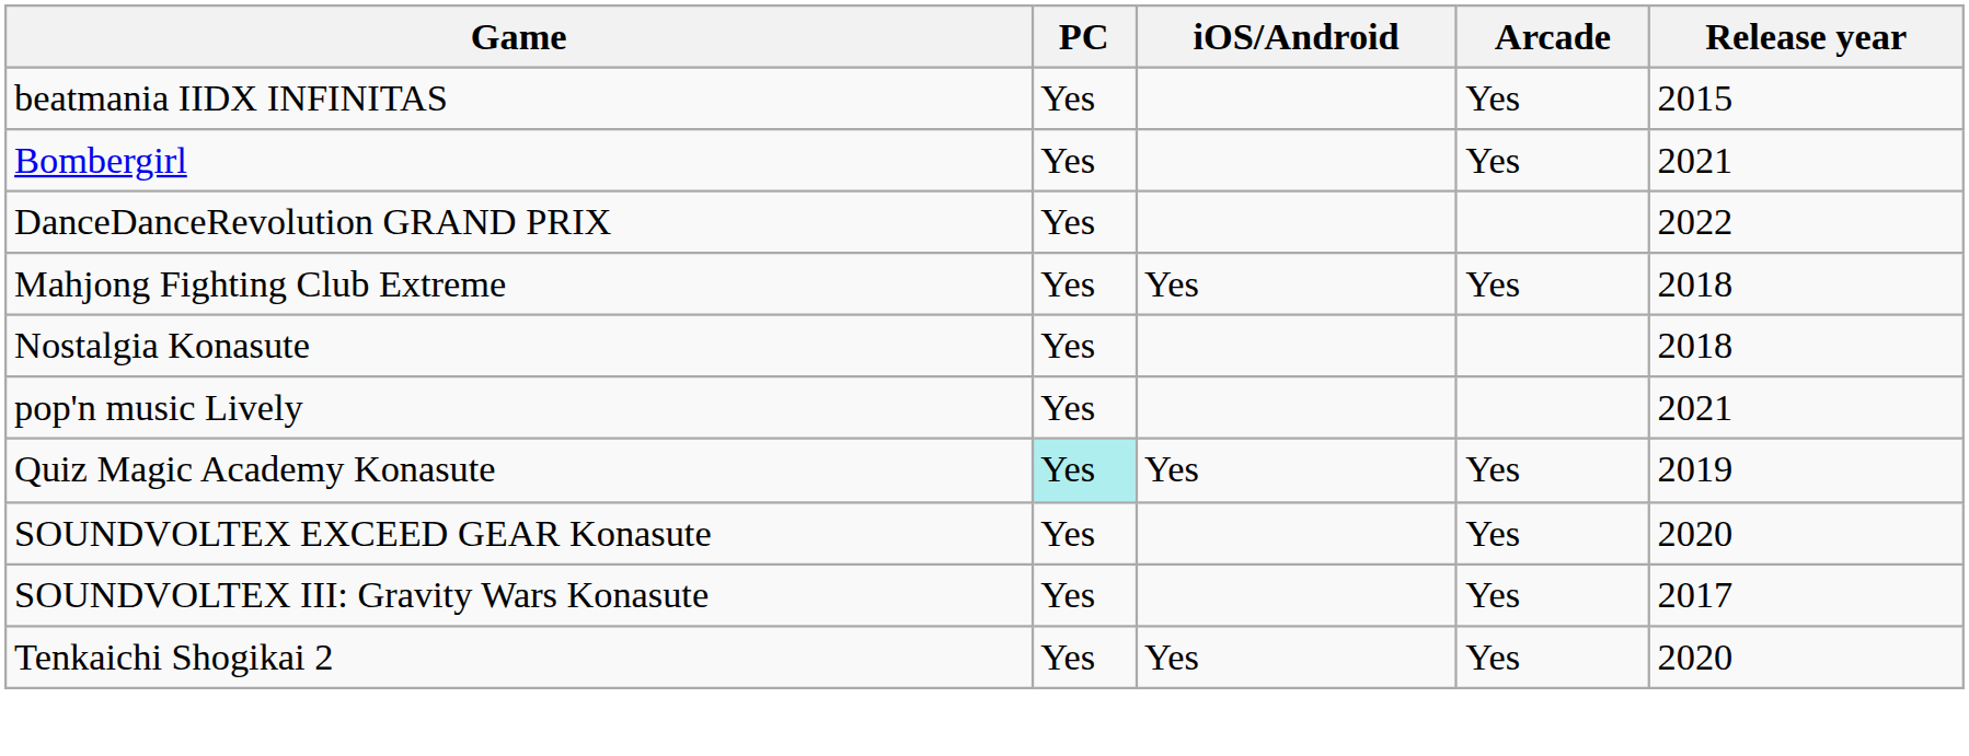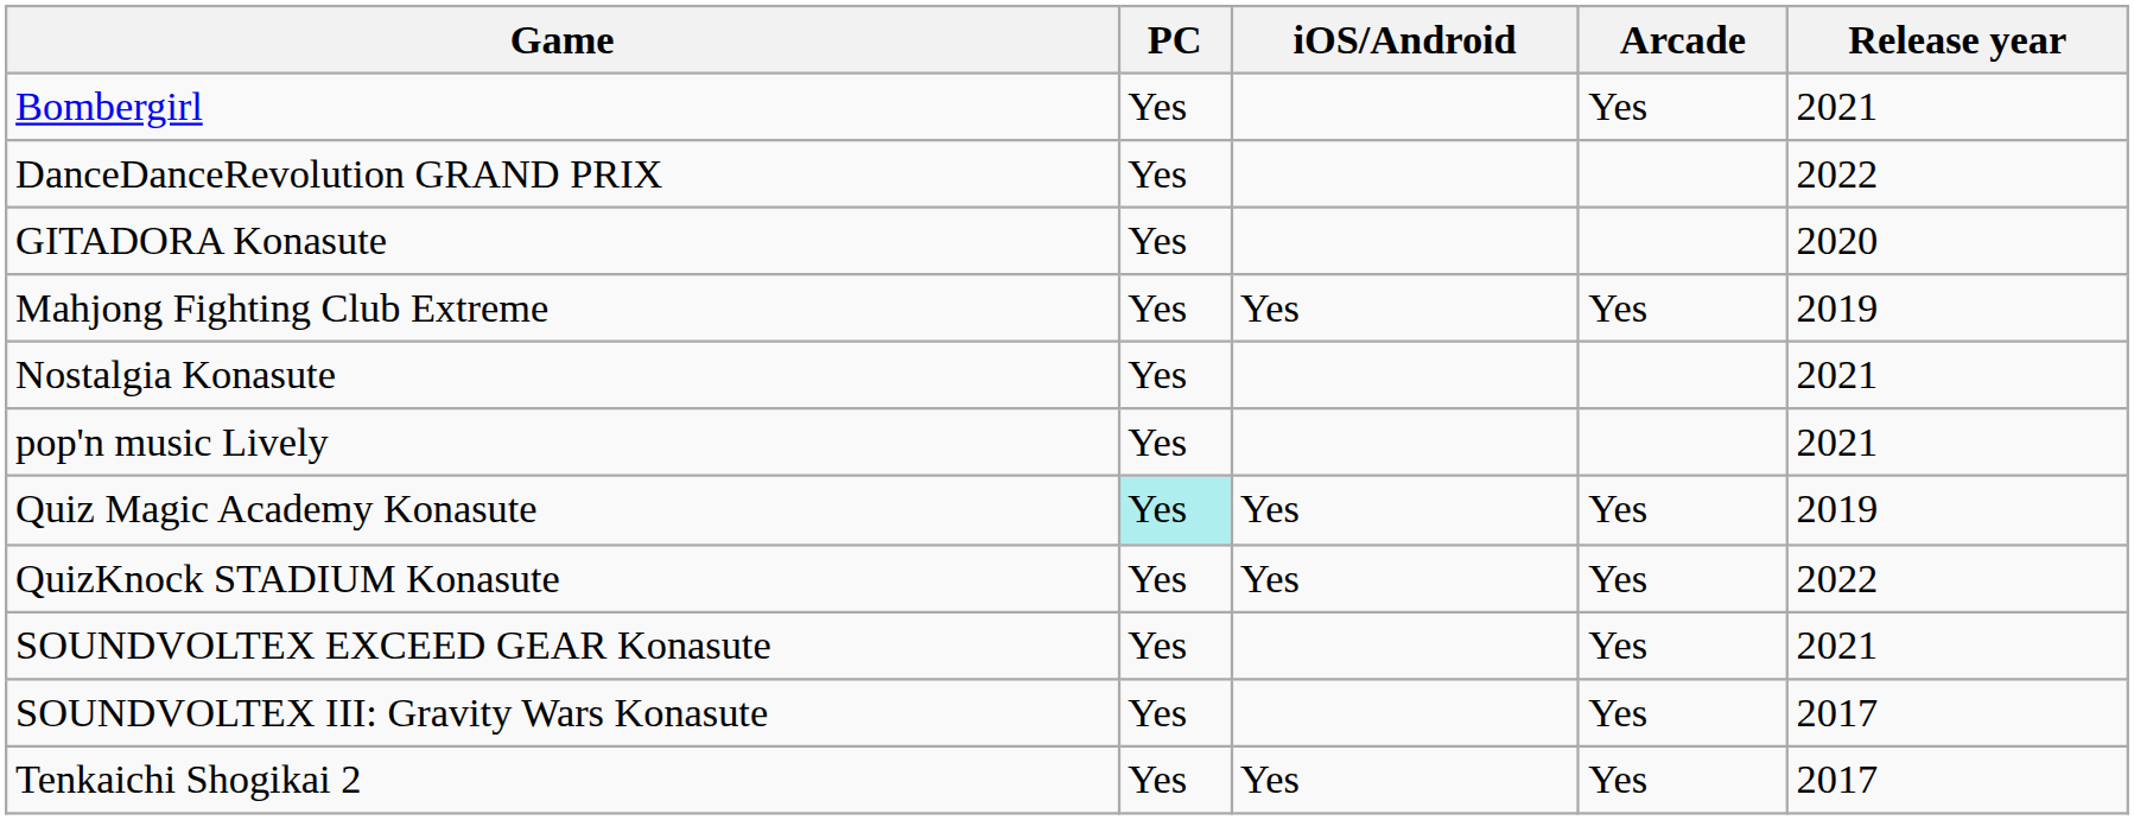- row: beatmania IIDX INFINITAS | Yes | Yes | 2015
+ row: GITADORA Konasute | Yes | 2020
Mahjong Fighting Club Extreme | Release year: 2018 -> 2019
Nostalgia Konasute | Release year: 2018 -> 2021
+ row: QuizKnock STADIUM Konasute | Yes | Yes | Yes | 2022
SOUNDVOLTEX EXCEED GEAR Konasute | Release year: 2020 -> 2021
Tenkaichi Shogikai 2 | Release year: 2020 -> 2017
